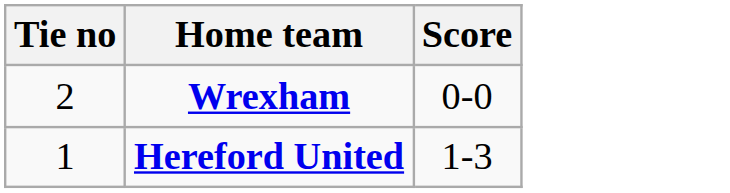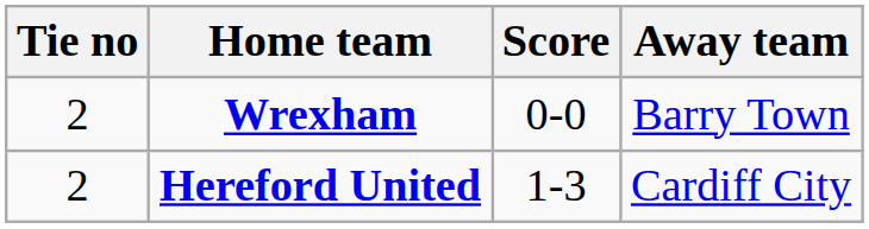+ column: Away team | Barry Town | Cardiff City
Hereford United | Tie no: 1 -> 2
